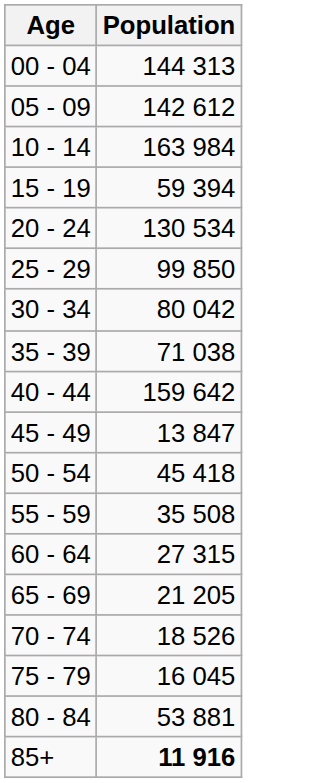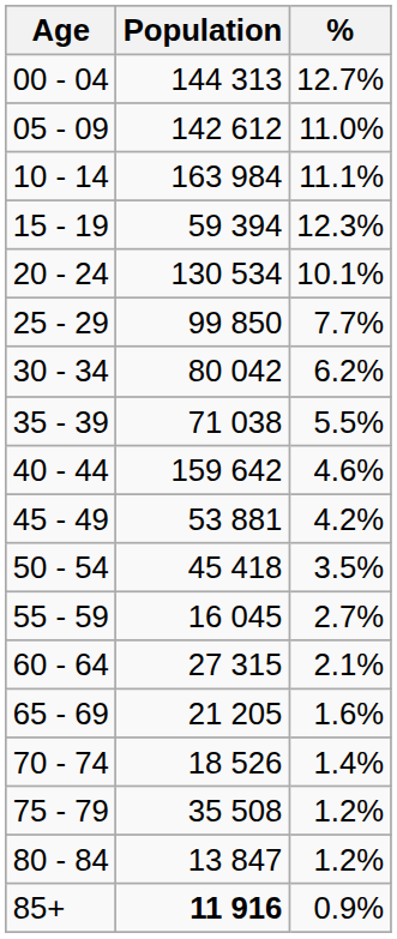+ column: % | 12.7% | 11.0% | 11.1% | 12.3% | 10.1% | 7.7% | 6.2% | 5.5% | 4.6% | 4.2% | 3.5% | 2.7% | 2.1% | 1.6% | 1.4% | 1.2% | 1.2% | 0.9%
45 - 49 | Population: 13 847 -> 53 881
55 - 59 | Population: 35 508 -> 16 045
75 - 79 | Population: 16 045 -> 35 508
80 - 84 | Population: 53 881 -> 13 847
